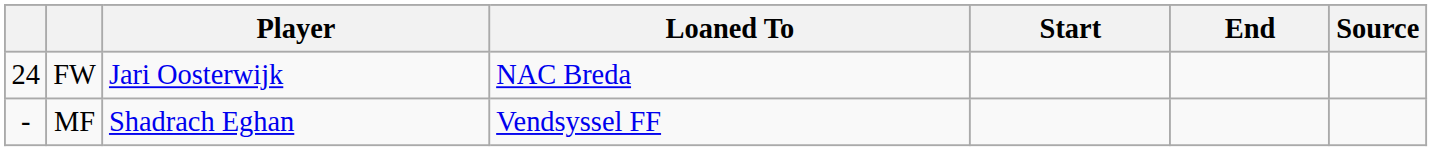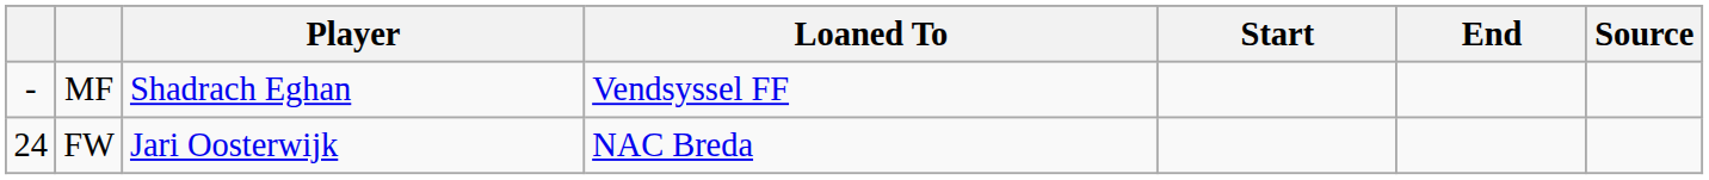rows swapped: MF <-> FW
